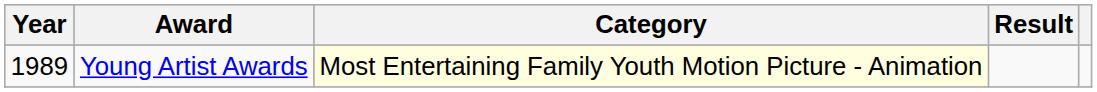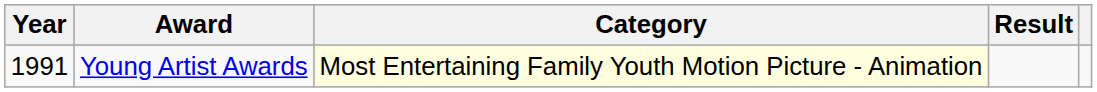Young Artist Awards | Year: 1989 -> 1991
